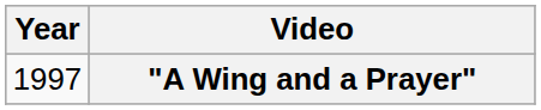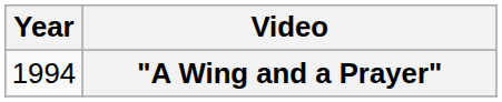"A Wing and a Prayer" | Year: 1997 -> 1994
